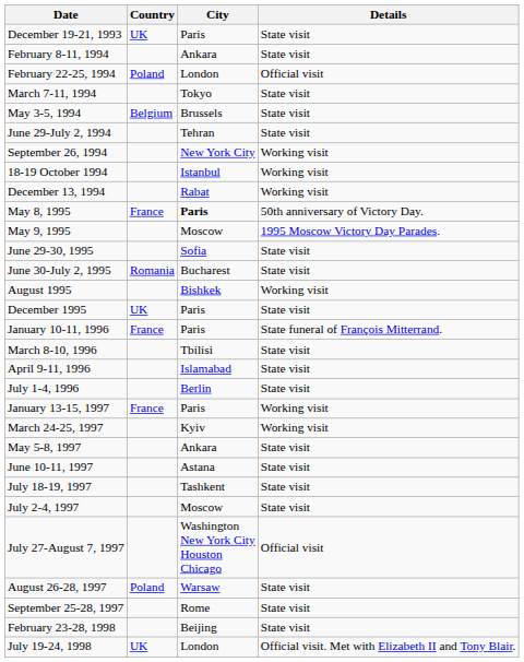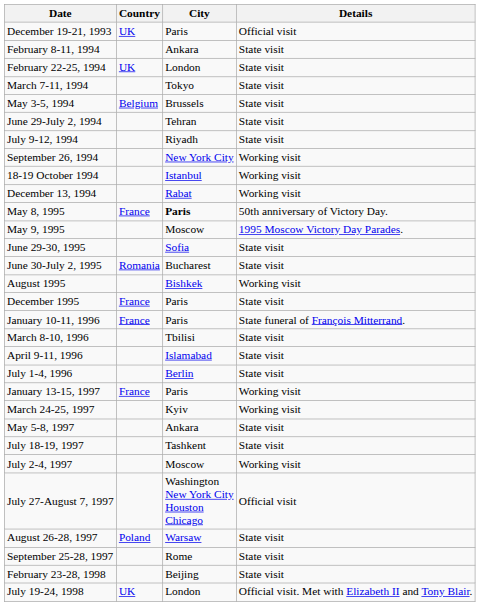December 19-21, 1993 | Details: State visit -> Official visit
February 22-25, 1994 | Country: Poland -> UK
February 22-25, 1994 | Details: Official visit -> State visit
+ row: July 9-12, 1994 | Riyadh | State visit
December 1995 | Country: UK -> France
- row: June 10-11, 1997 | Astana | State visit
July 2-4, 1997 | Details: State visit -> Working visit
